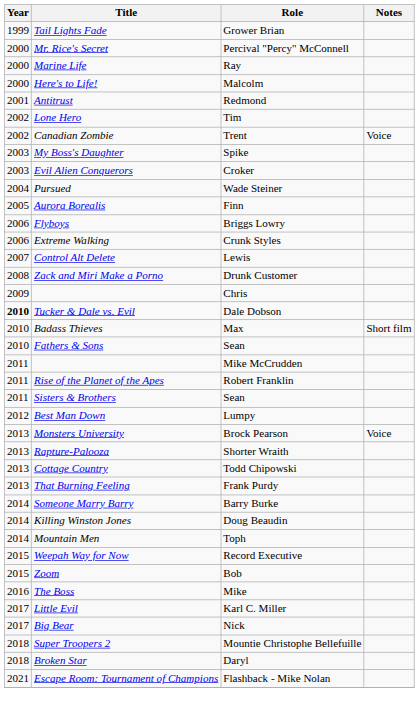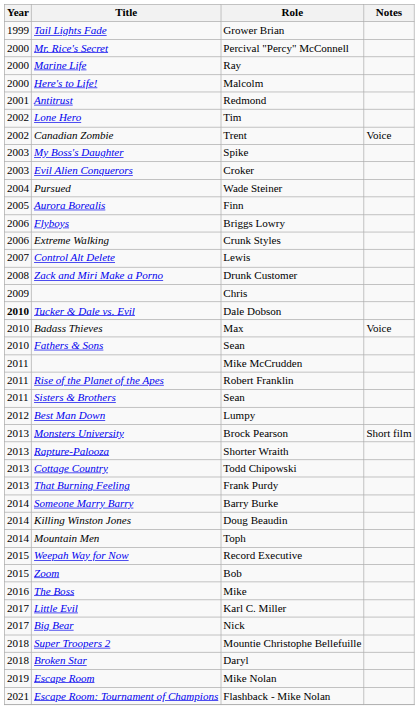Badass Thieves | Notes: Short film -> Voice
Monsters University | Notes: Voice -> Short film
+ row: 2019 | Escape Room | Mike Nolan
